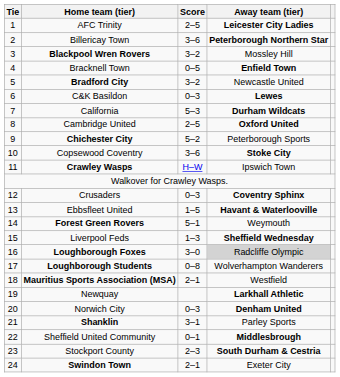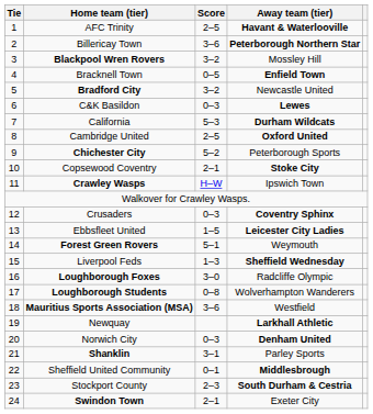AFC Trinity | Away team (tier): Leicester City Ladies -> Havant & Waterlooville
Copsewood Coventry | Score: 3–6 -> 2–1
Ebbsfleet United | Away team (tier): Havant & Waterlooville -> Leicester City Ladies
Loughborough Foxes | Away team (tier): lightgrey background -> no background
Mauritius Sports Association (MSA) | Score: 2–1 -> 3–6
